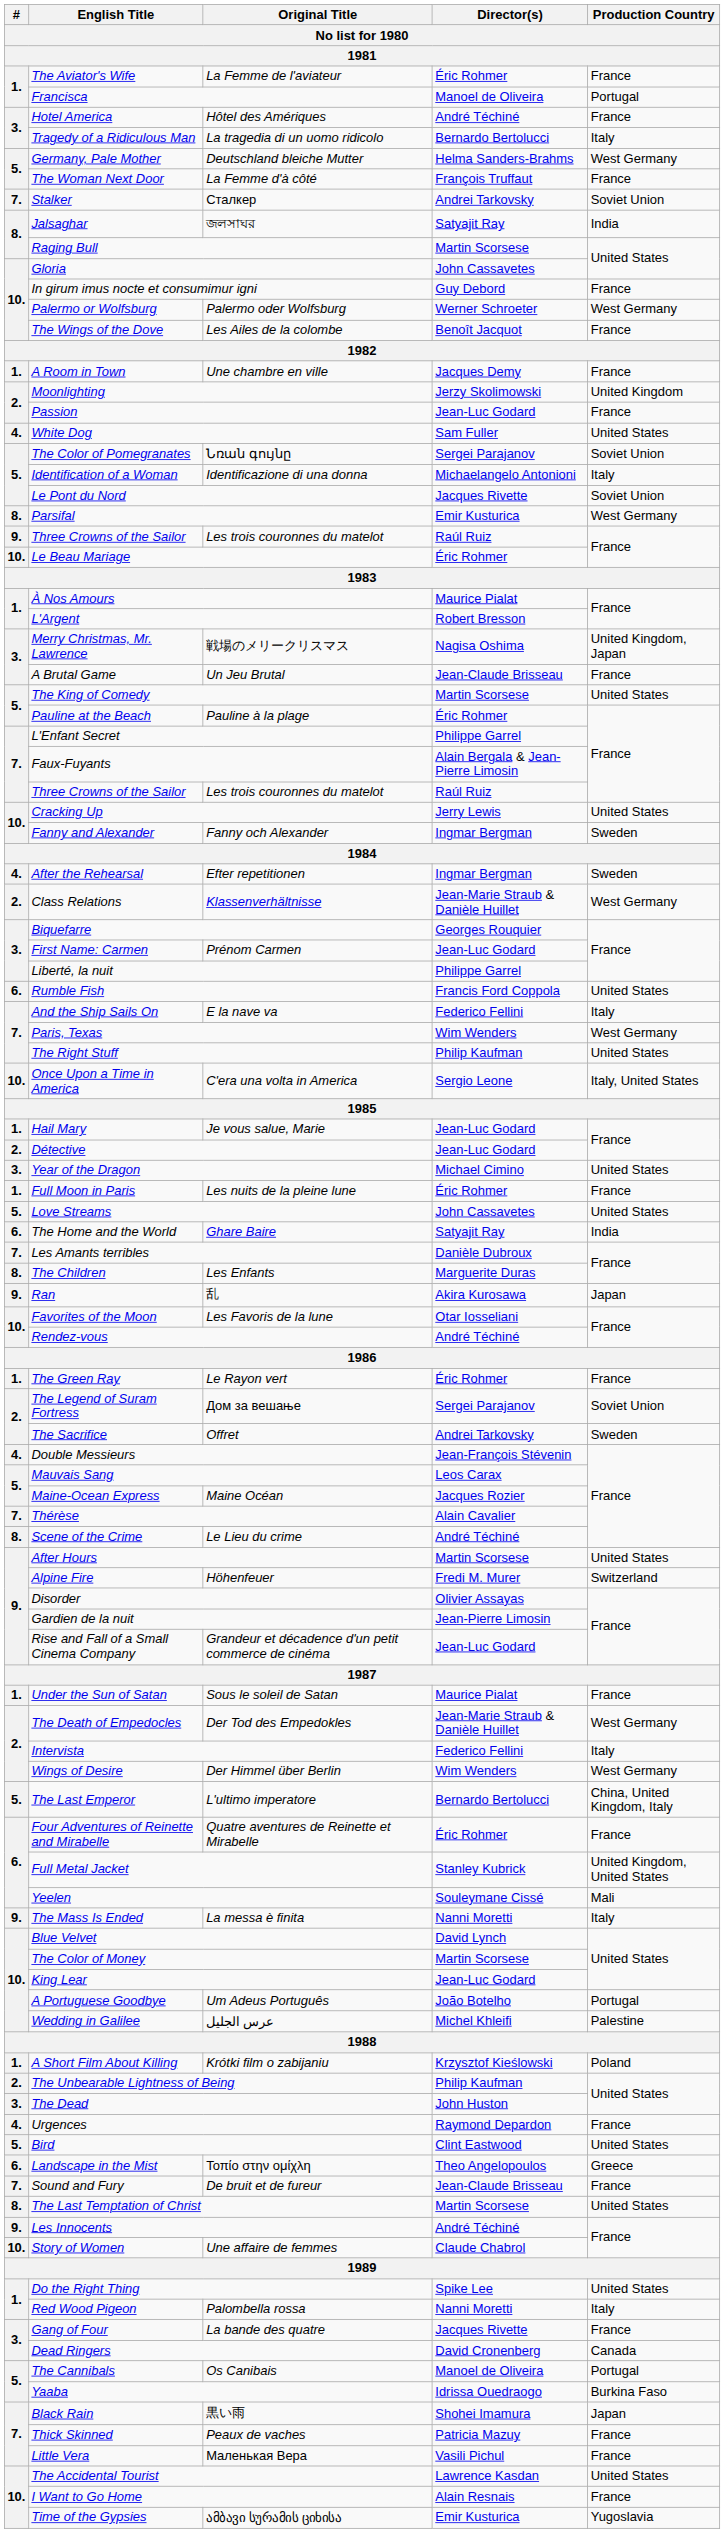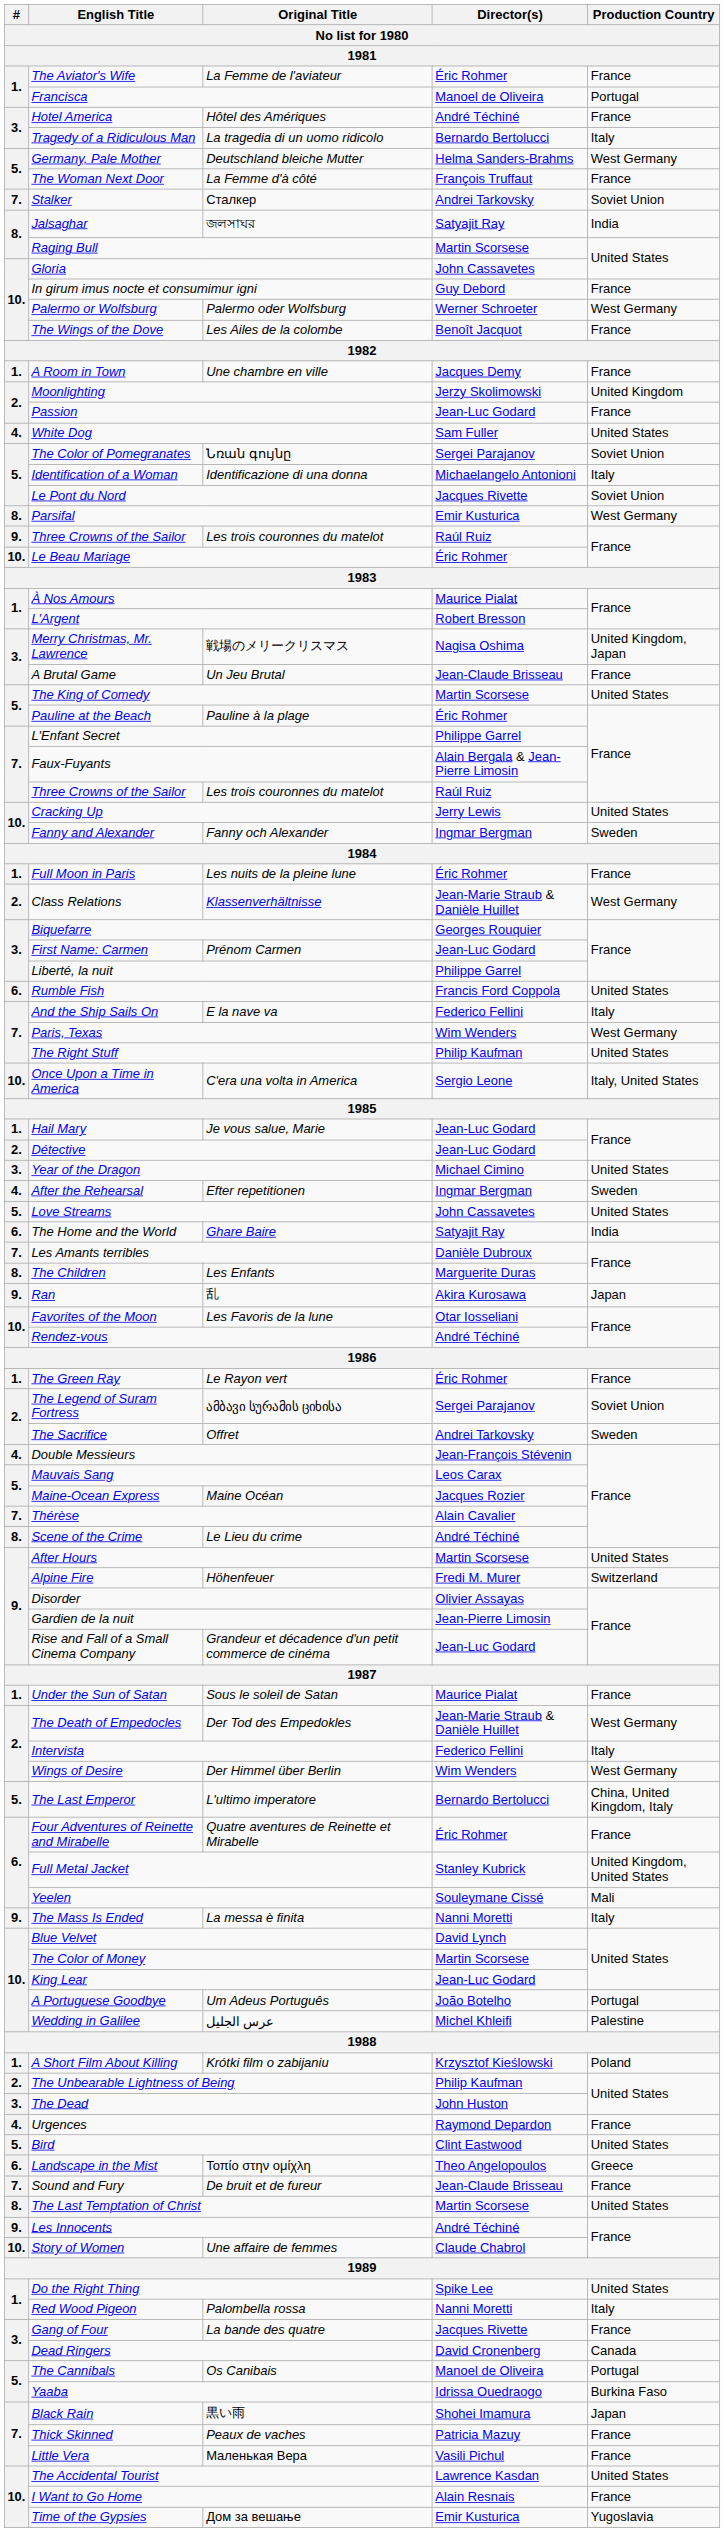rows swapped: Full Moon in Paris <-> After the Rehearsal
The Legend of Suram Fortress | Original Title: Дом за вешање -> ამბავი სურამის ციხისა
Time of the Gypsies | Original Title: ამბავი სურამის ციხისა -> Дом за вешање
